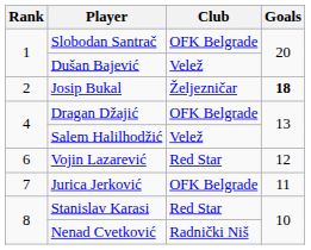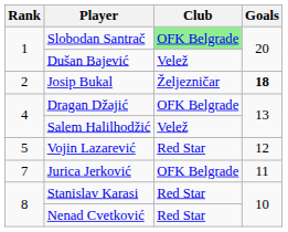Slobodan Santrač | Club: no background -> lightgreen background
Vojin Lazarević | Rank: 6 -> 5
Nenad Cvetković | Club: Radnički Niš -> Red Star
